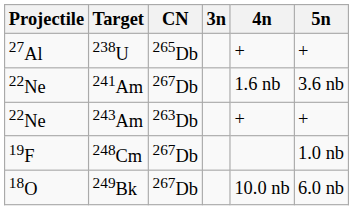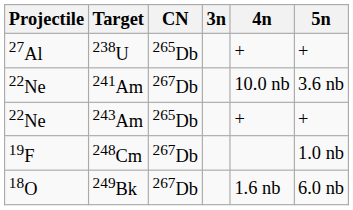241Am | 4n: 1.6 nb -> 10.0 nb
243Am | CN: 263Db -> 265Db
249Bk | 4n: 10.0 nb -> 1.6 nb
